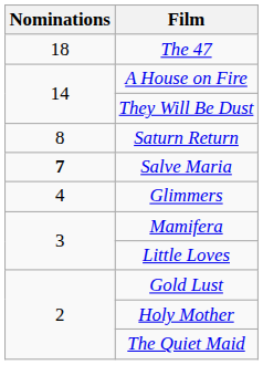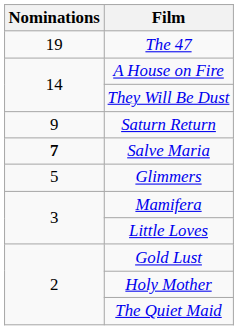The 47 | Nominations: 18 -> 19
Saturn Return | Nominations: 8 -> 9
Glimmers | Nominations: 4 -> 5
